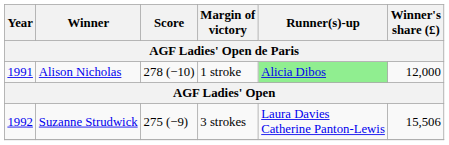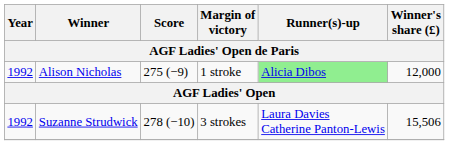Alison Nicholas | Year: 1991 -> 1992
Alison Nicholas | Score: 278 (−10) -> 275 (−9)
Suzanne Strudwick | Score: 275 (−9) -> 278 (−10)
